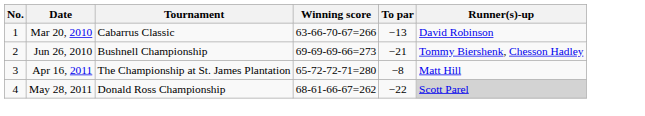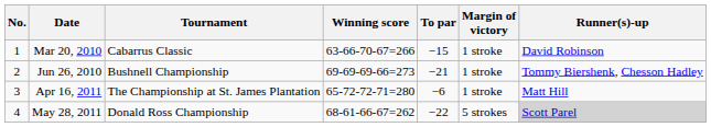+ column: Margin of victory | 1 stroke | 1 stroke | 1 stroke | 5 strokes
Mar 20, 2010 | To par: −13 -> −15
Apr 16, 2011 | To par: −8 -> −6
